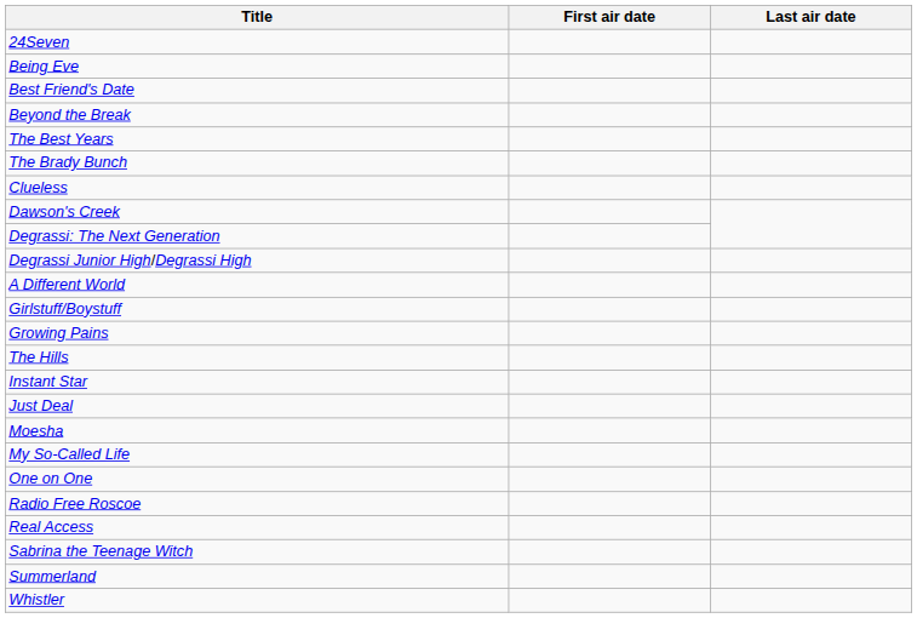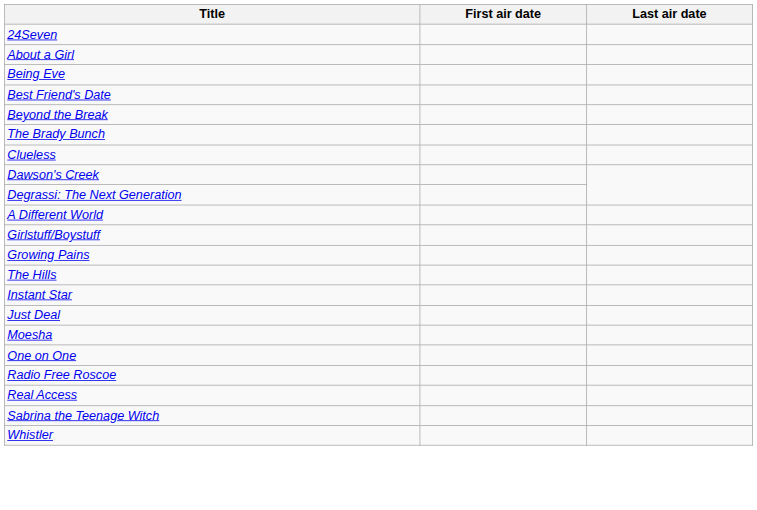+ row: About a Girl
- row: The Best Years
- row: Degrassi Junior High/Degrassi High
- row: My So-Called Life
- row: Summerland
